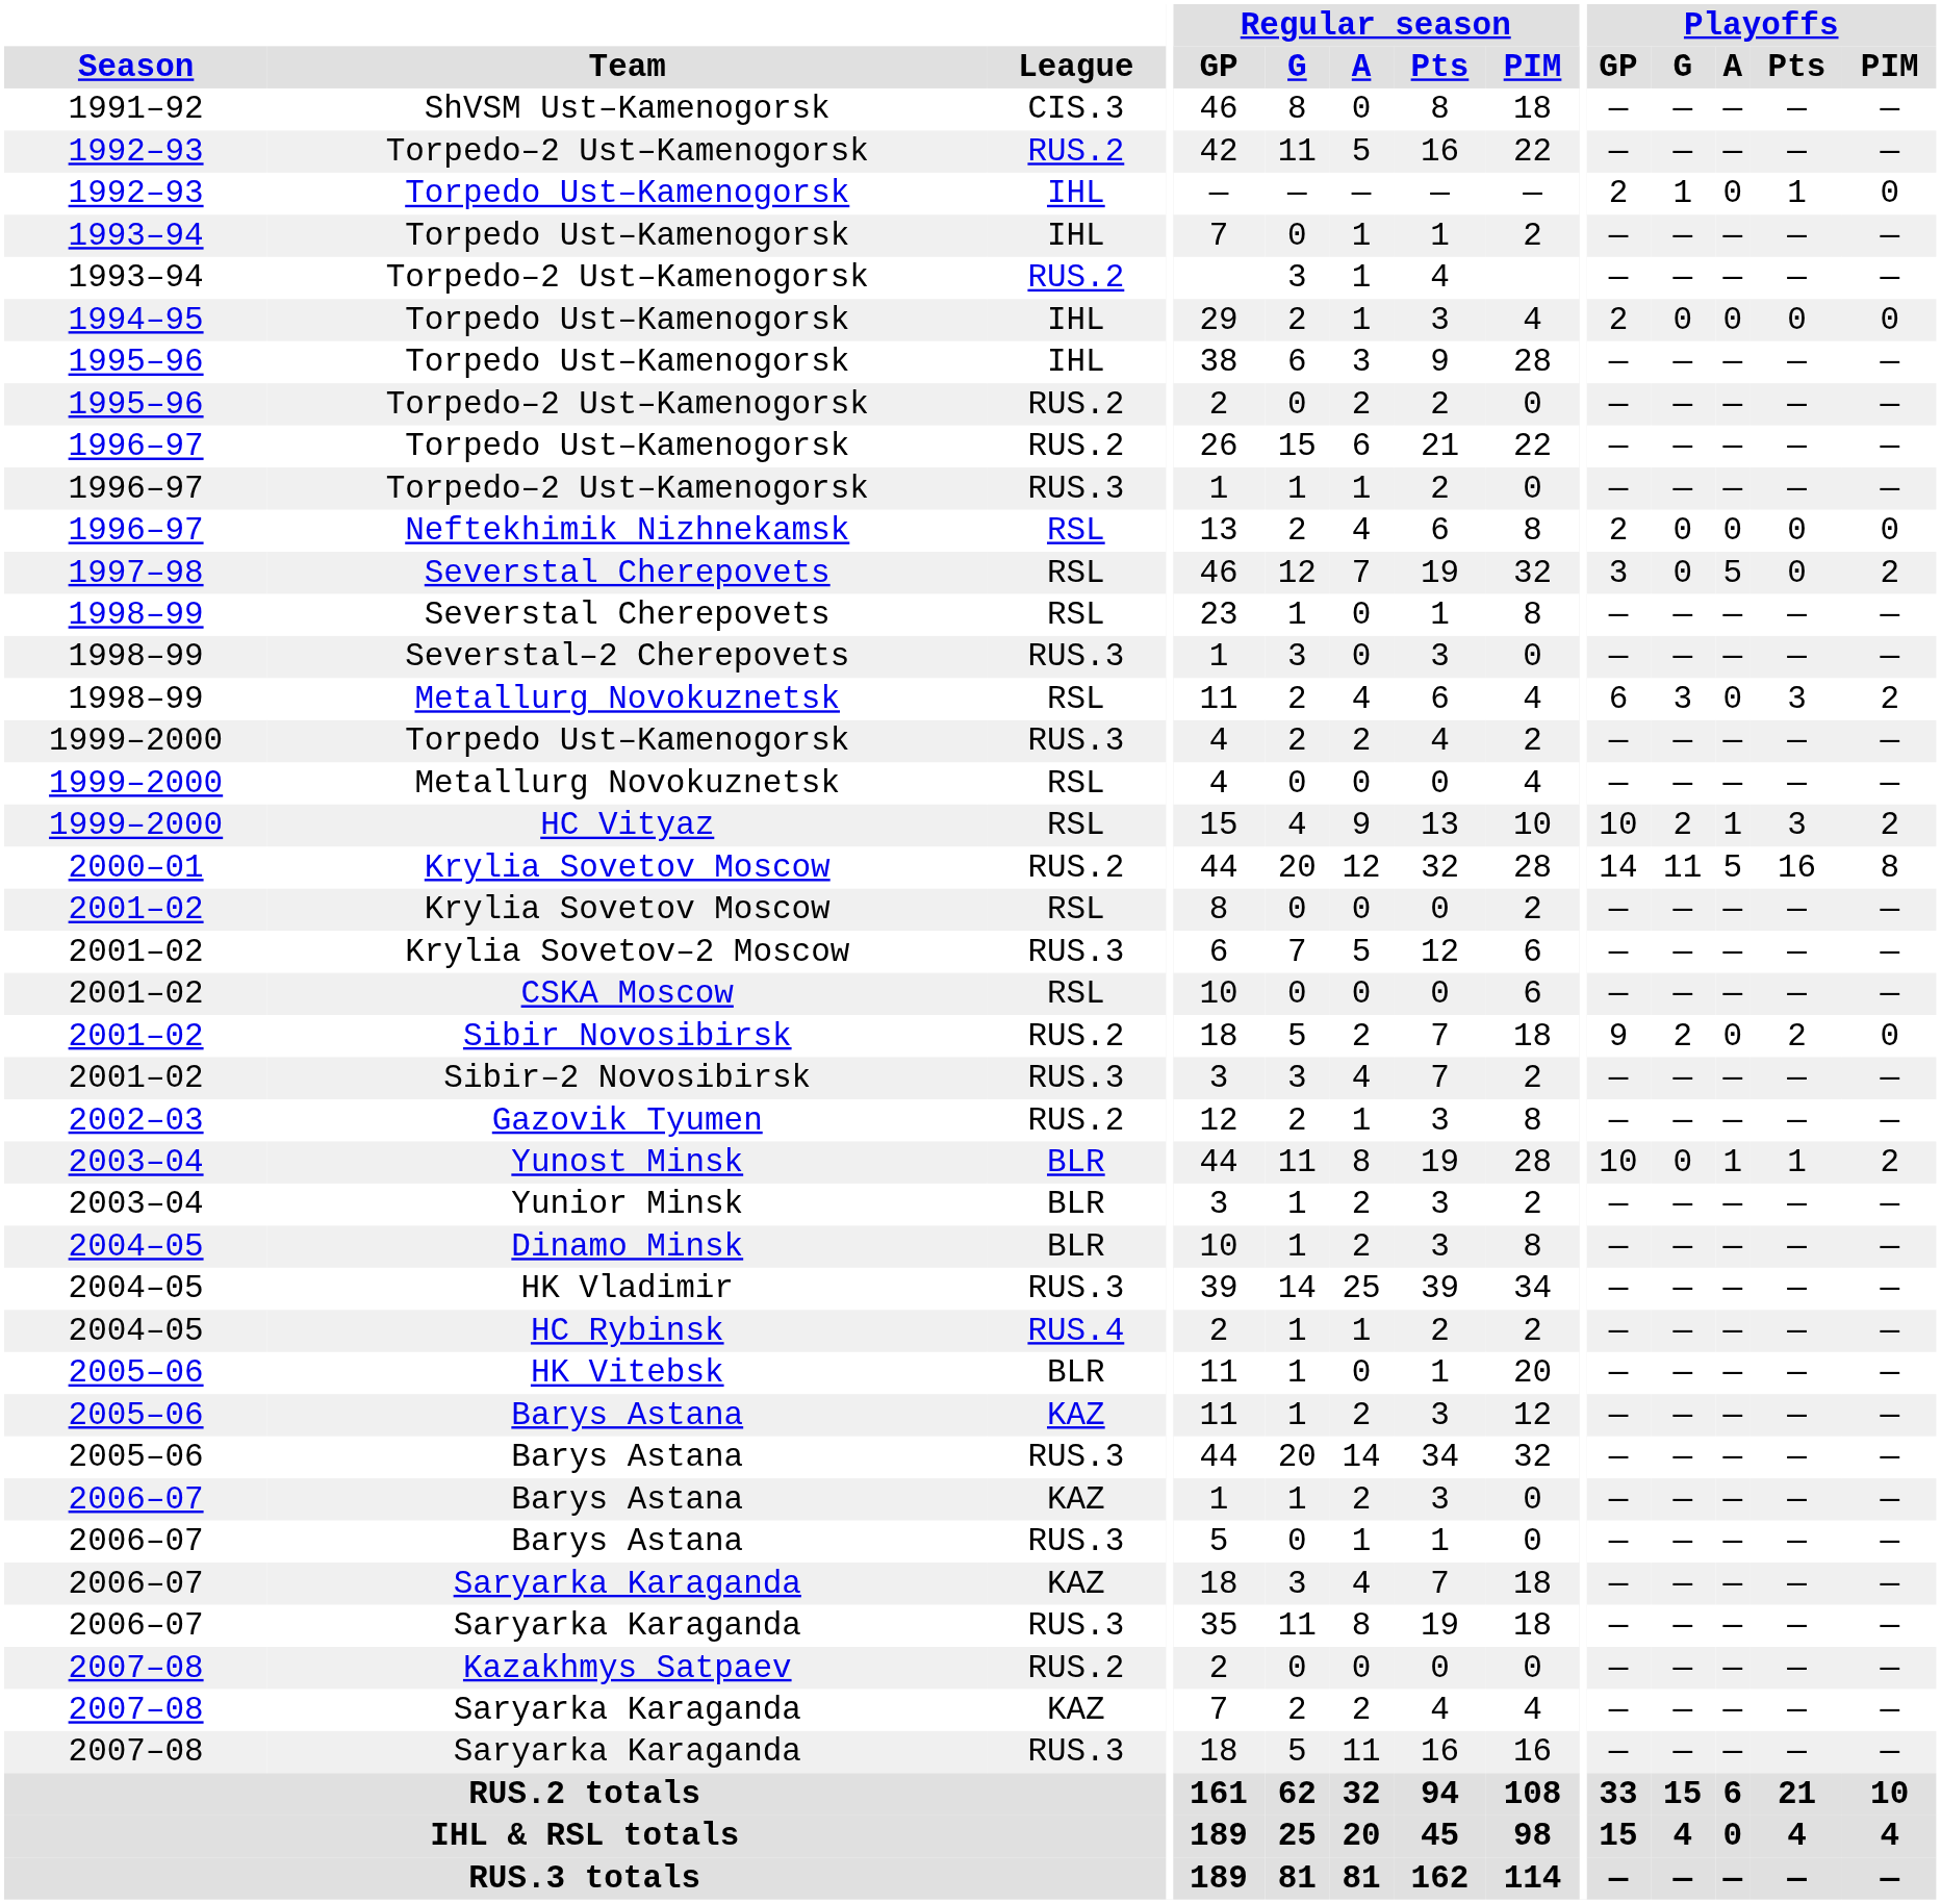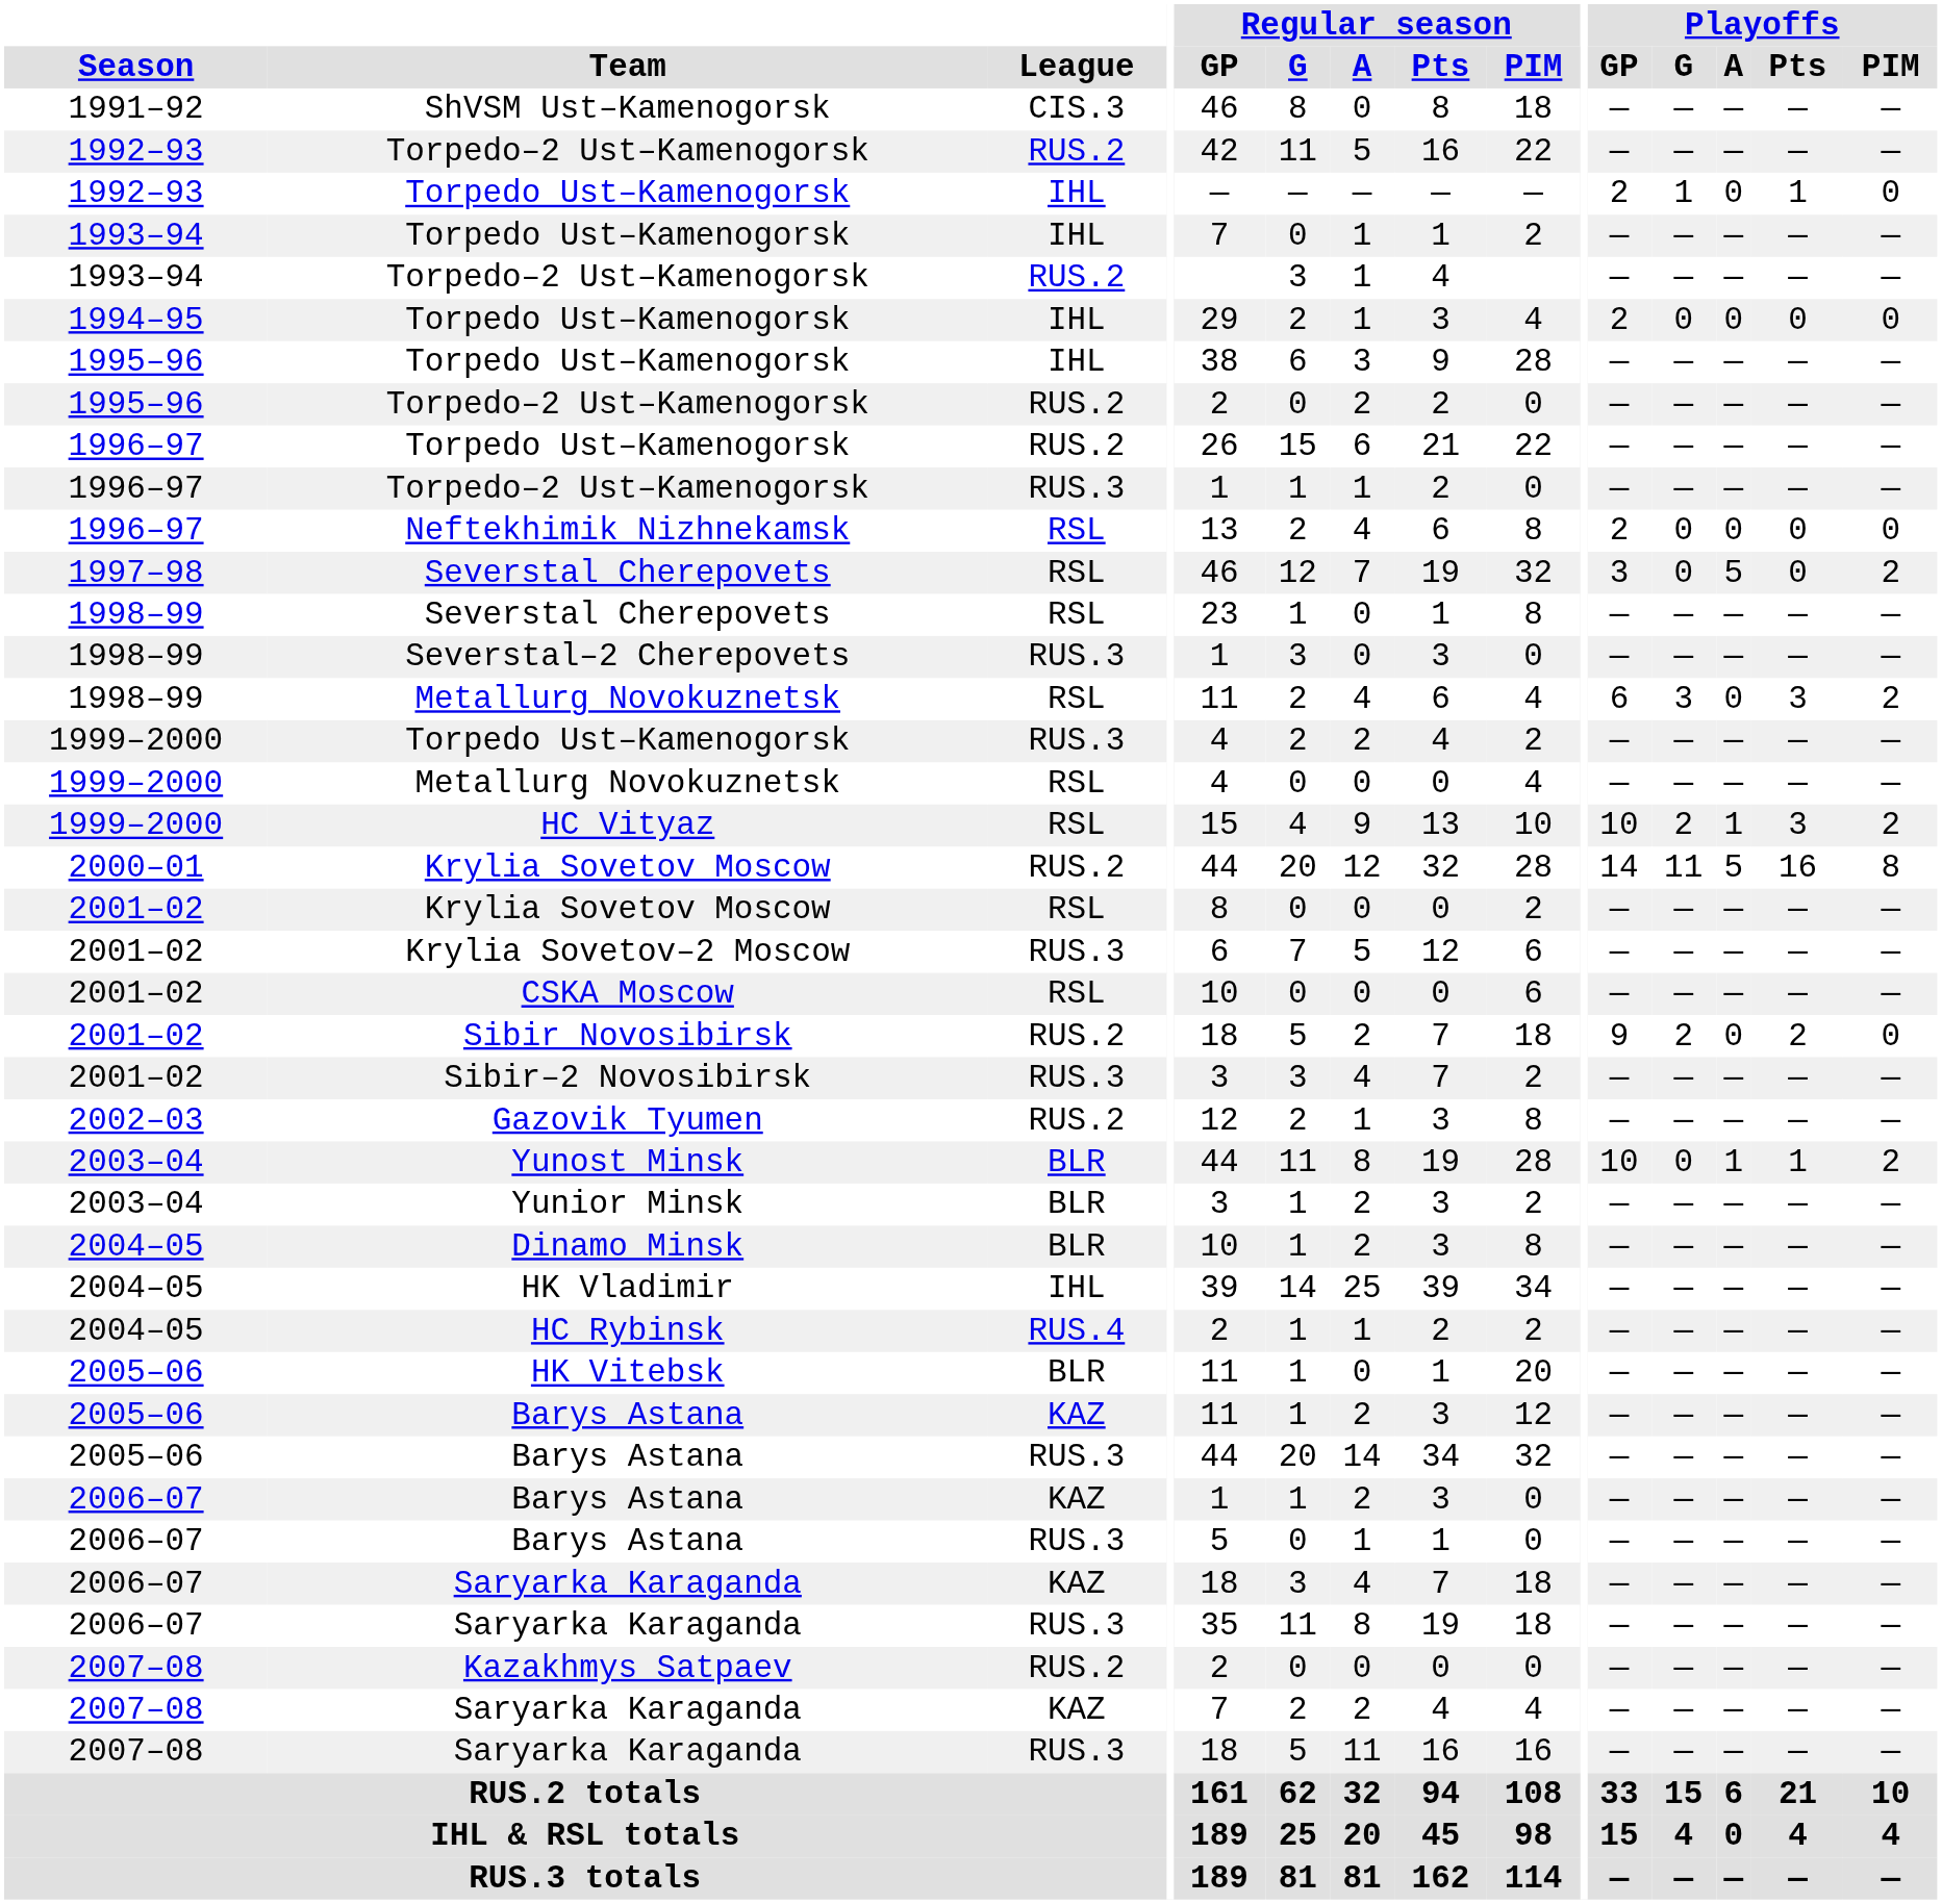HK Vladimir | League: RUS.3 -> IHL
